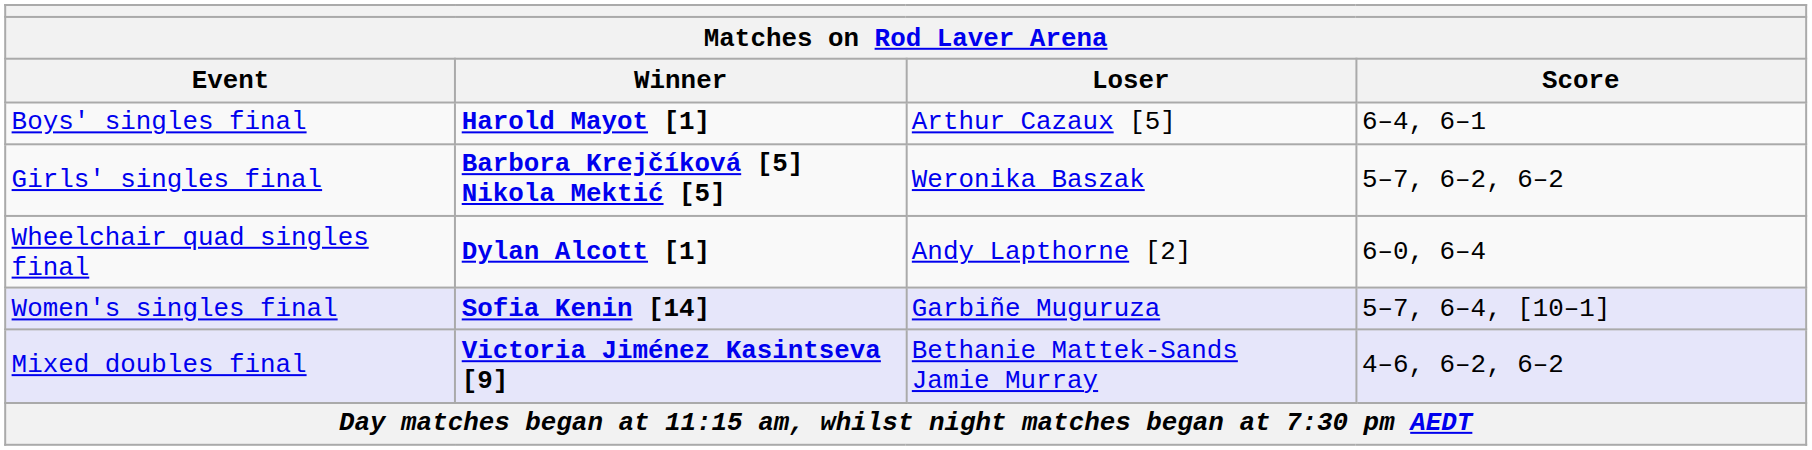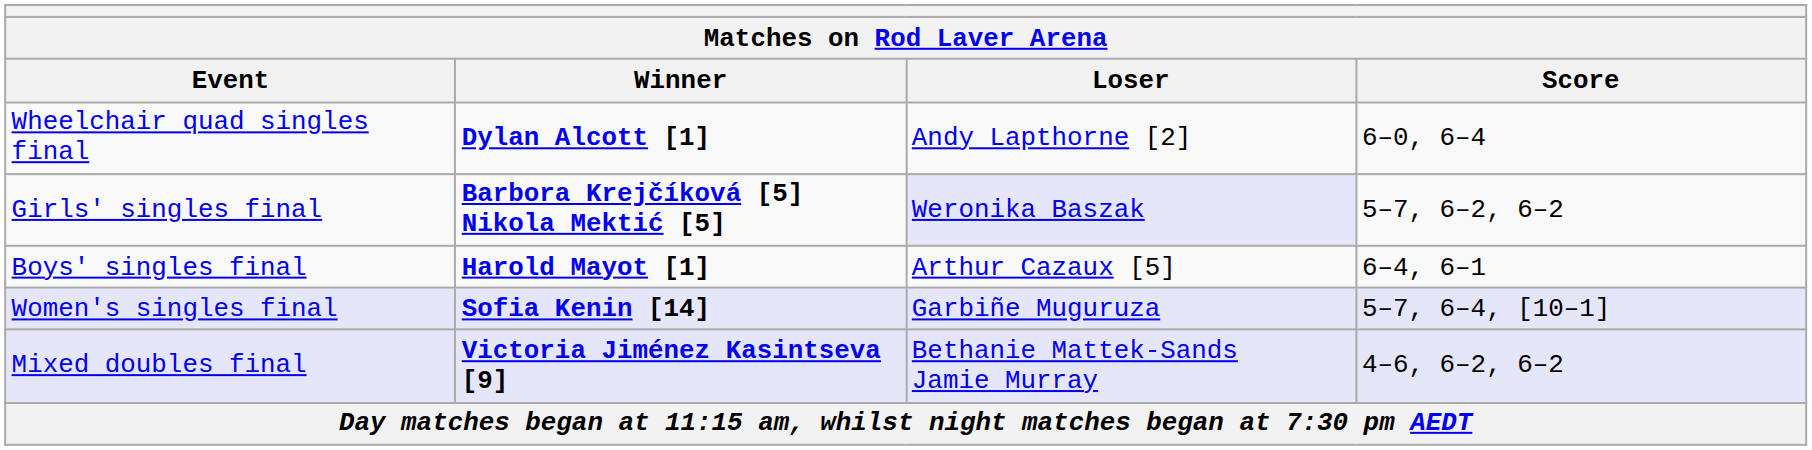rows swapped: Boys' singles final <-> Wheelchair quad singles final
Girls' singles final | Loser: no background -> lavender background
